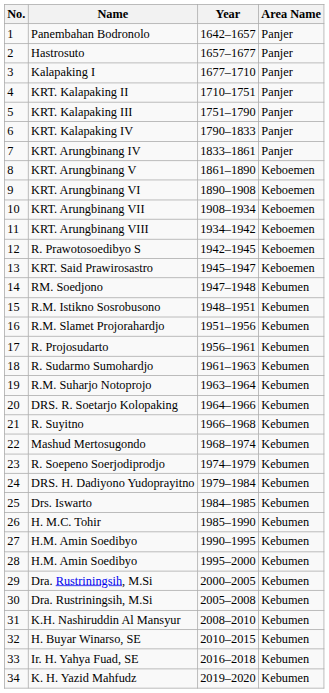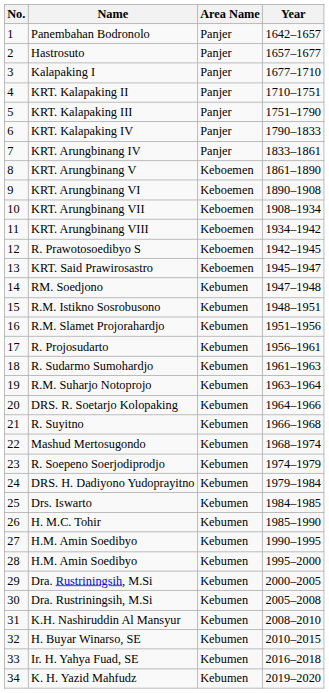columns swapped: Year <-> Area Name
